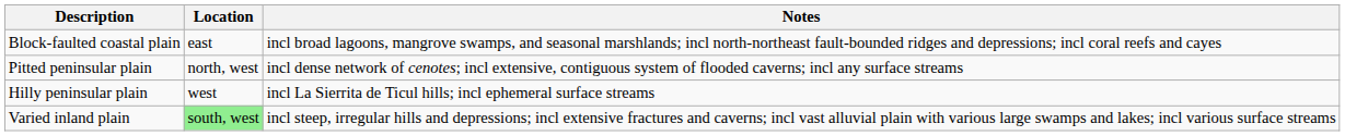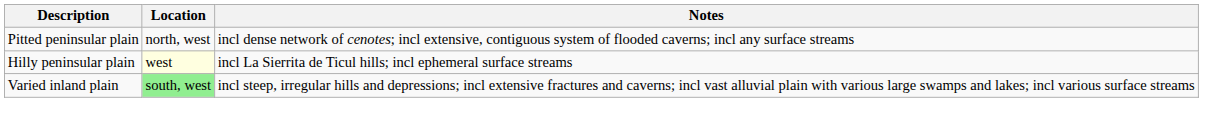- row: Block-faulted coastal plain | east | incl broad lagoons, mangrove swamps, and seasonal marshlands; incl north-northeast fault-bounded ridges and depressions; incl coral reefs and cayes
Hilly peninsular plain | Location: no background -> lightyellow background
